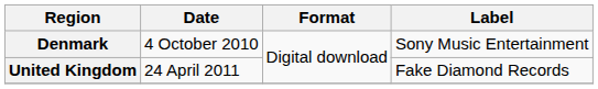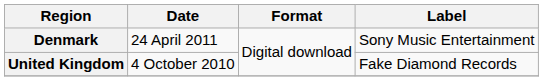Denmark | Date: 4 October 2010 -> 24 April 2011
United Kingdom | Date: 24 April 2011 -> 4 October 2010
